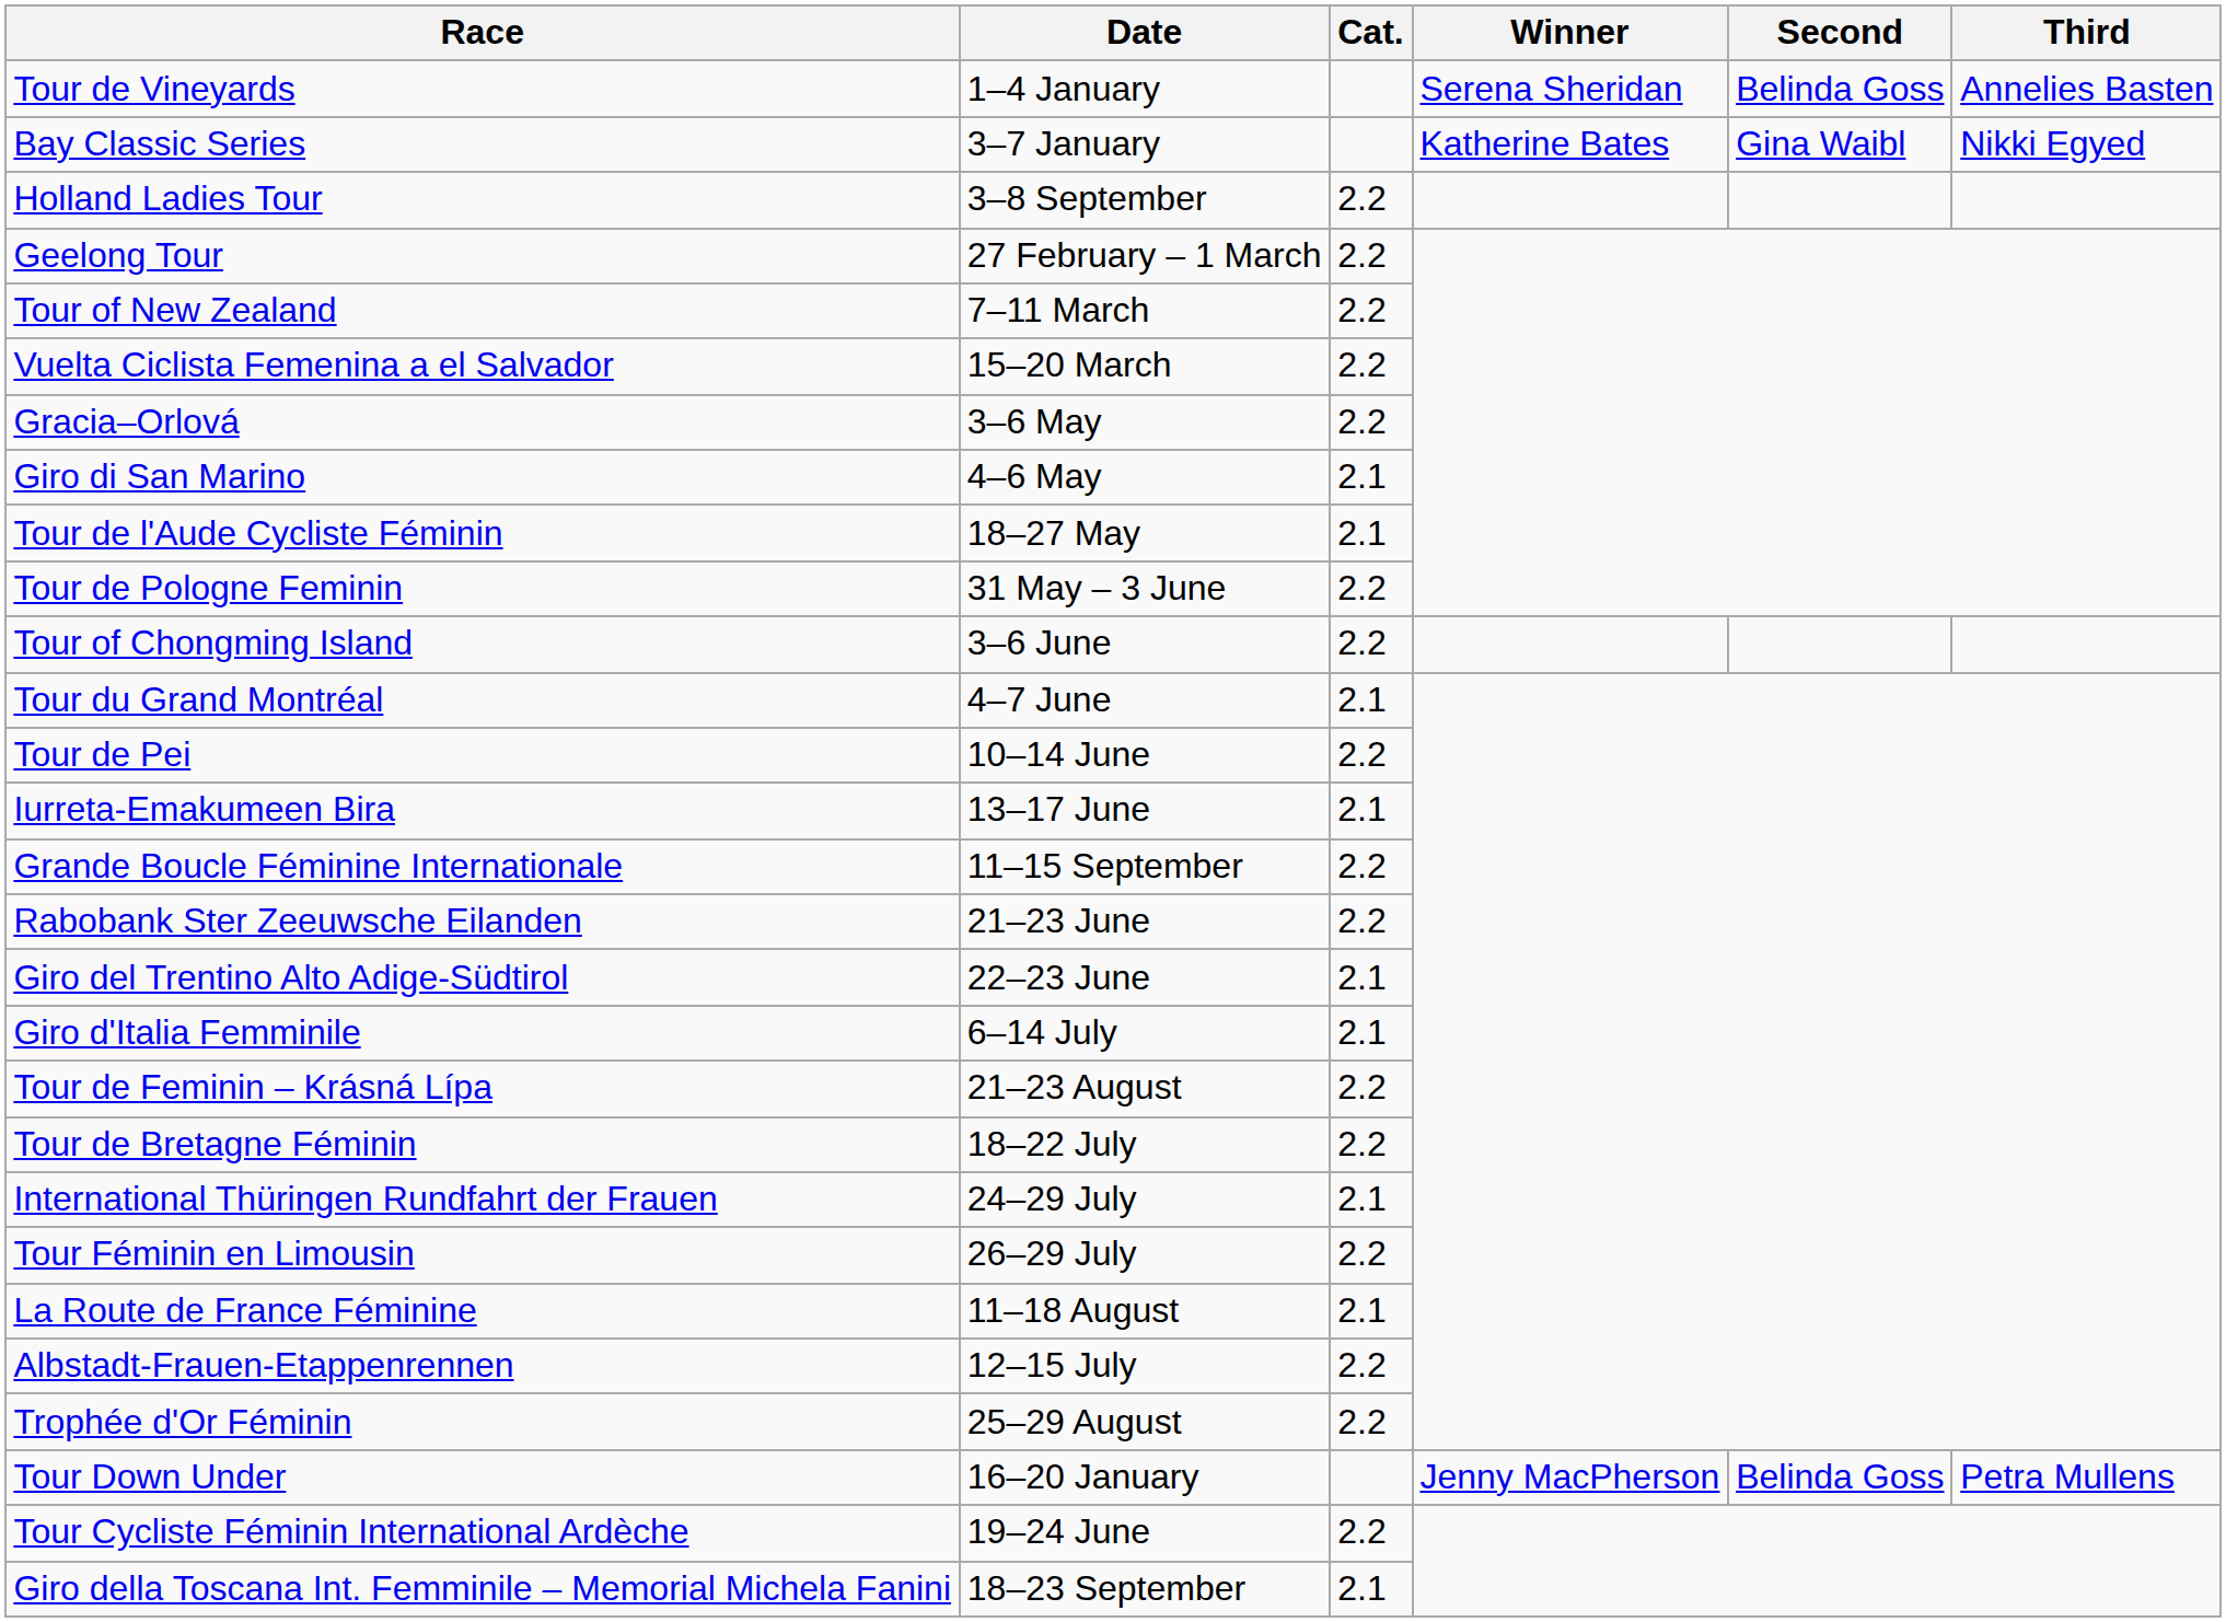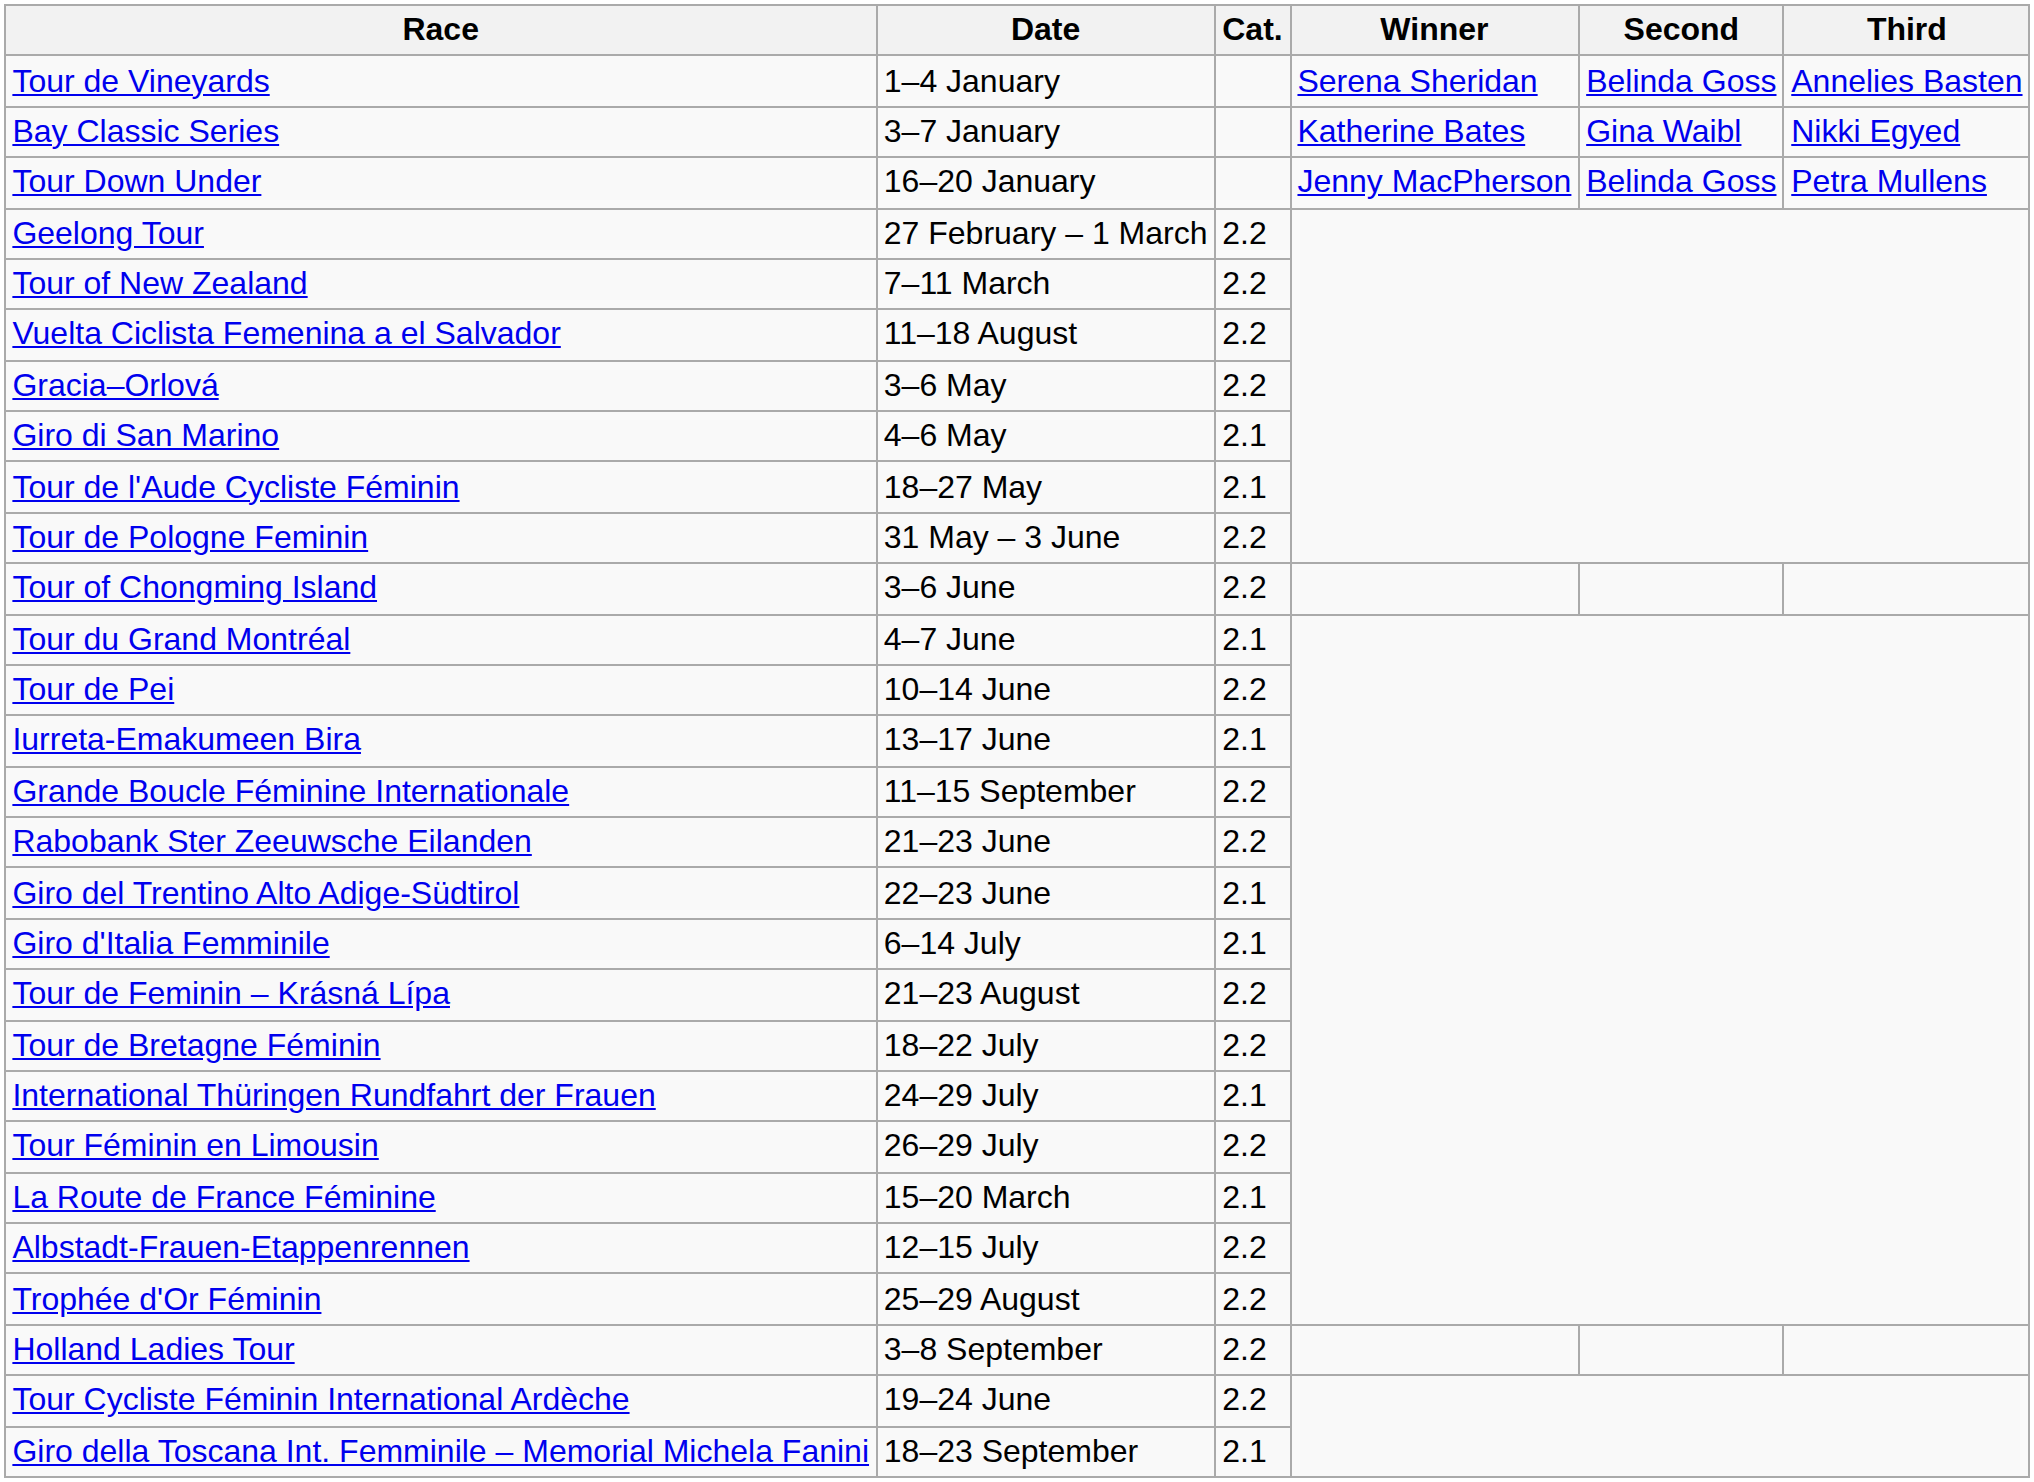rows swapped: Tour Down Under <-> Holland Ladies Tour
Vuelta Ciclista Femenina a el Salvador | Date: 15–20 March -> 11–18 August
La Route de France Féminine | Date: 11–18 August -> 15–20 March
